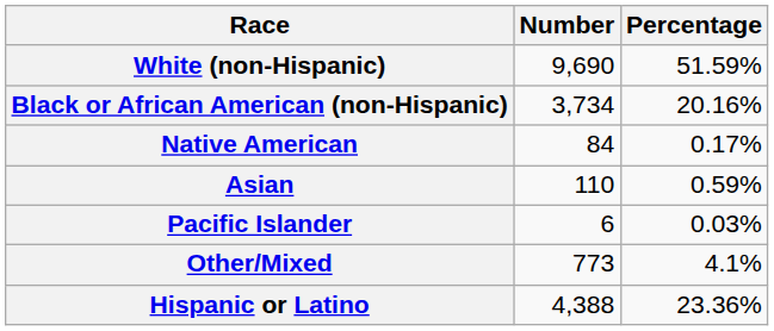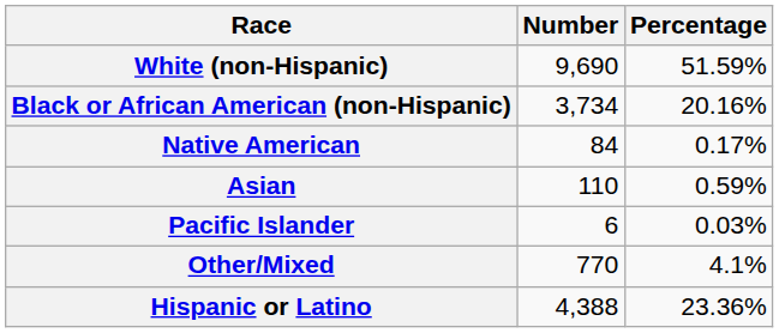Other/Mixed | Number: 773 -> 770
